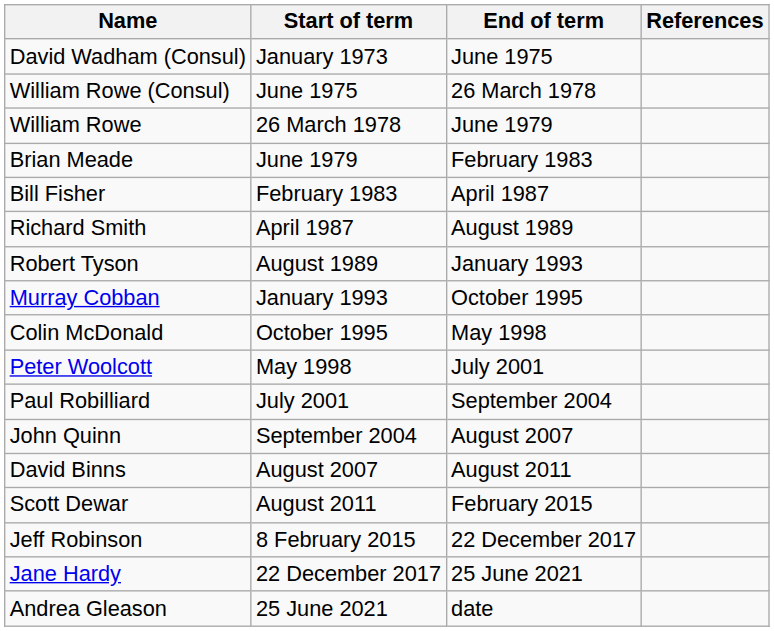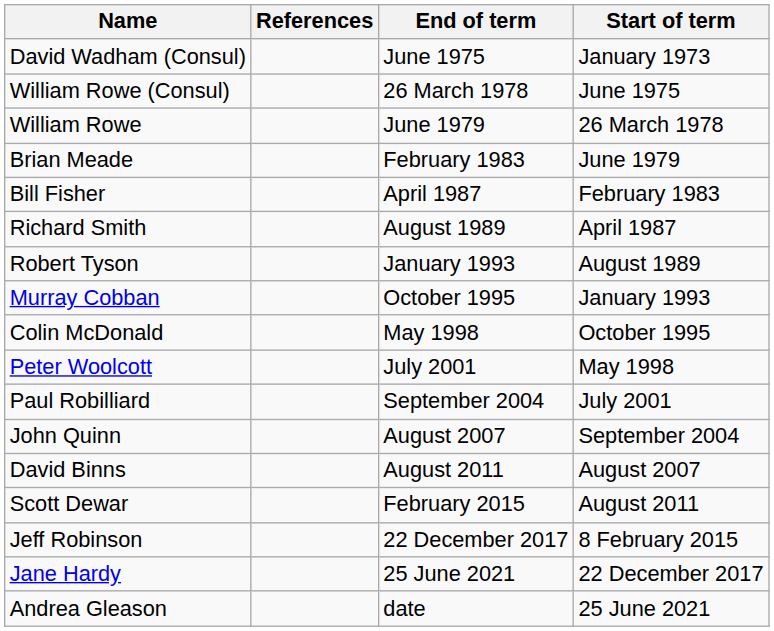columns swapped: Start of term <-> References
